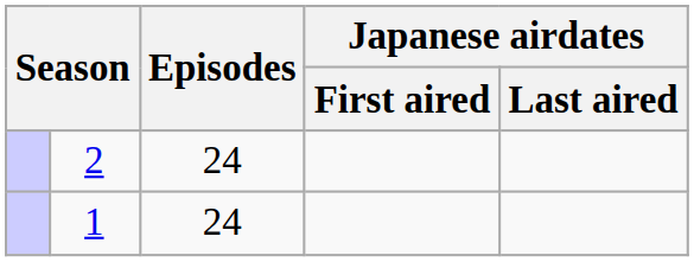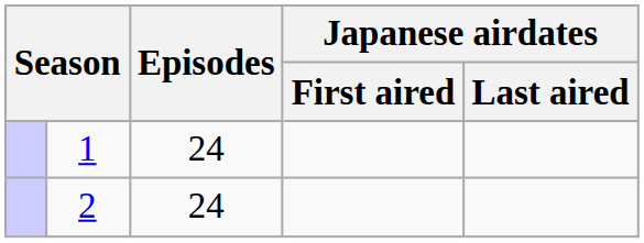rows swapped: 1 <-> 2
